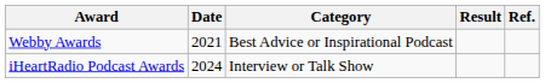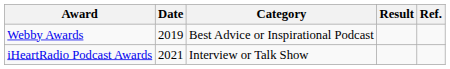Webby Awards | Date: 2021 -> 2019
iHeartRadio Podcast Awards | Date: 2024 -> 2021
